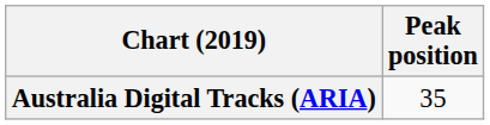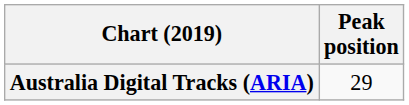Australia Digital Tracks (ARIA) | Peak position: 35 -> 29
